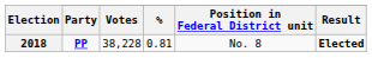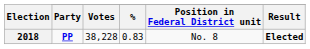2018 | %: 0.81 -> 0.83
